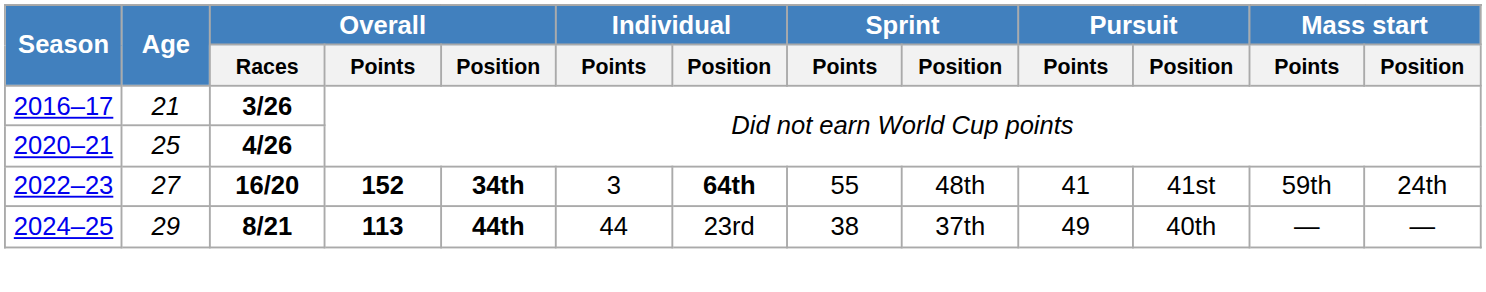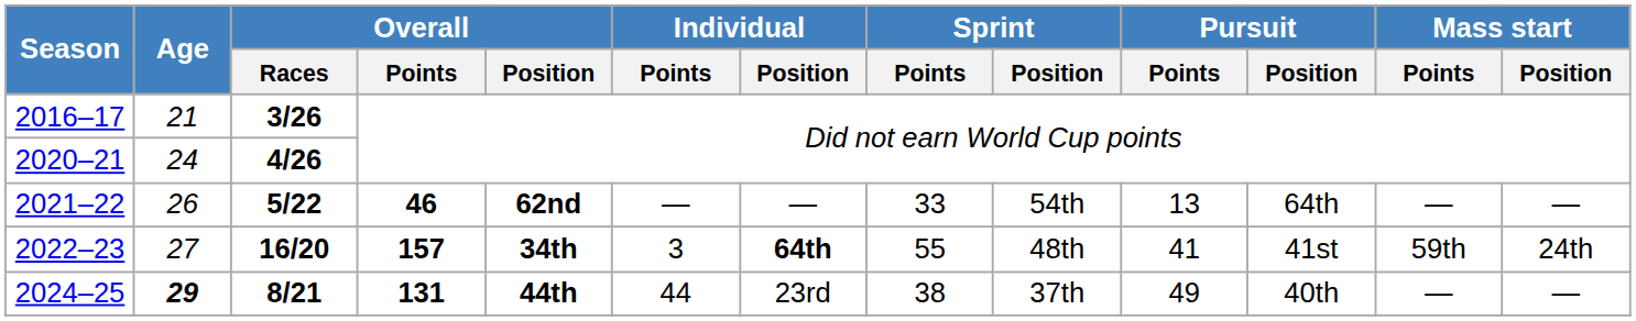2020–21 | Age: 25 -> 24
+ row: 2021–22 | 26 | 5/22 | 46 | 62nd | — | — | 33 | 54th | 13 | 64th | — | —
2022–23 | Overall / Points: 152 -> 157
2024–25 | Age: normal -> bold
2024–25 | Overall / Points: 113 -> 131
